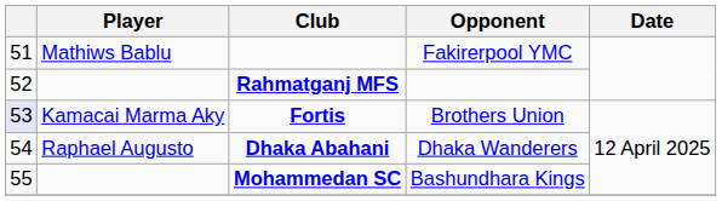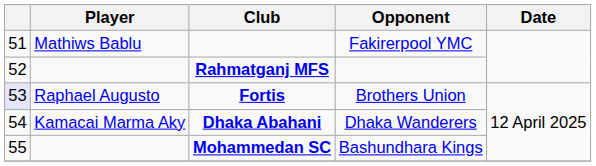Fortis | Player: Kamacai Marma Aky -> Raphael Augusto
Dhaka Abahani | Player: Raphael Augusto -> Kamacai Marma Aky
